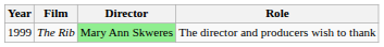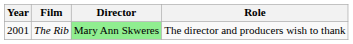The Rib | Year: 1999 -> 2001
